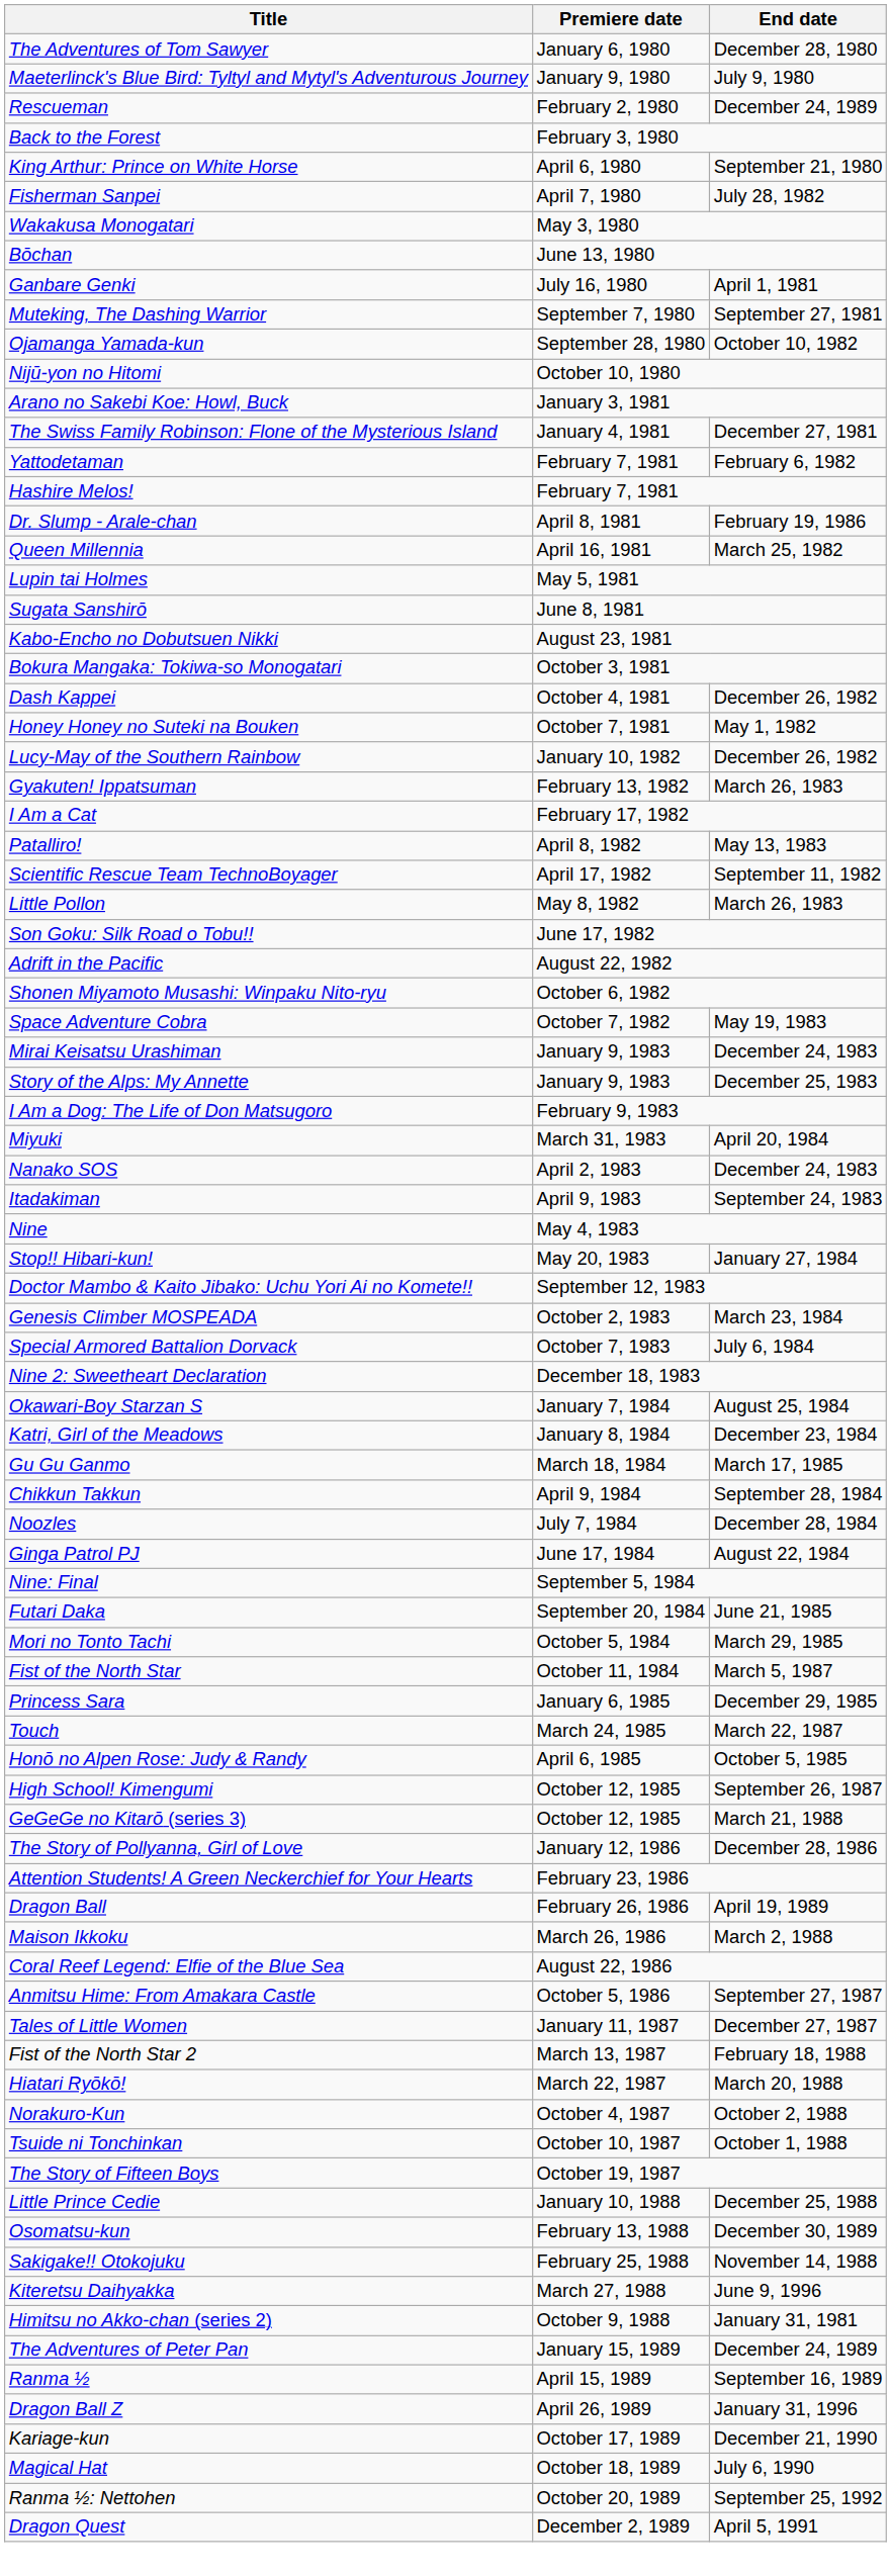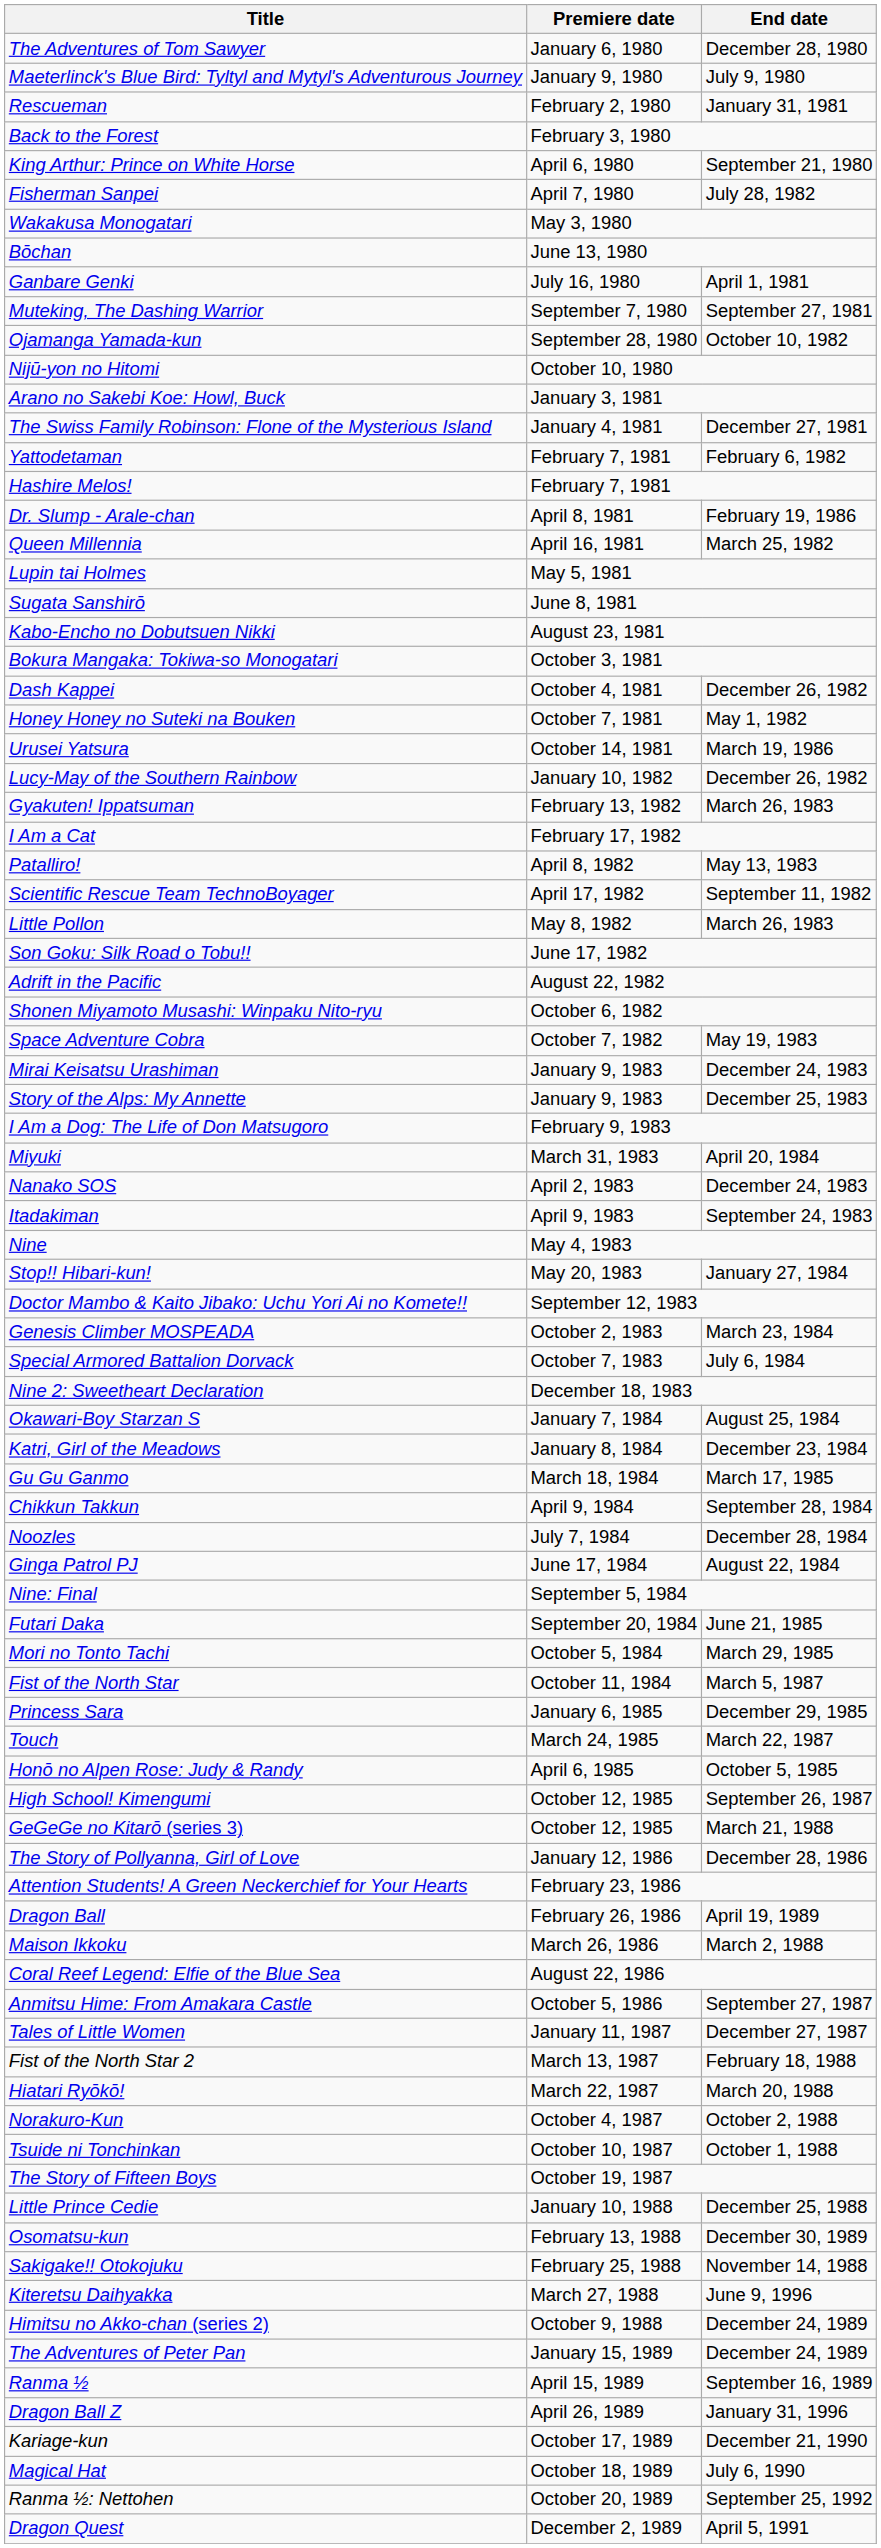Rescueman | End date: December 24, 1989 -> January 31, 1981
+ row: Urusei Yatsura | October 14, 1981 | March 19, 1986
Himitsu no Akko-chan (series 2) | End date: January 31, 1981 -> December 24, 1989
